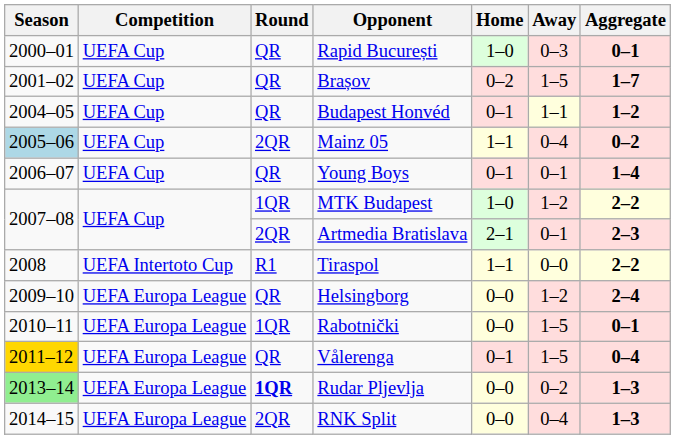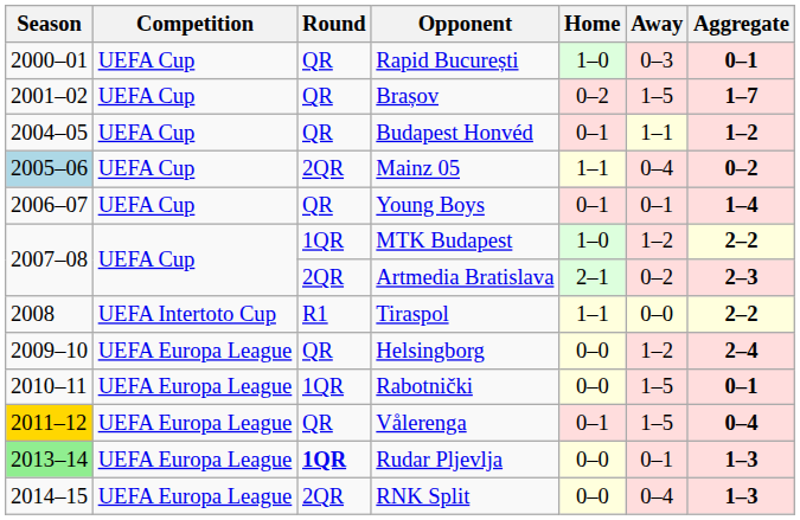Artmedia Bratislava | Away: 0–1 -> 0–2
Rudar Pljevlja | Away: 0–2 -> 0–1
